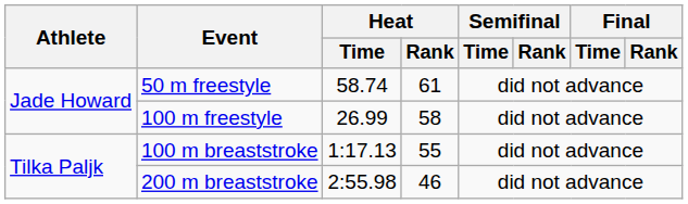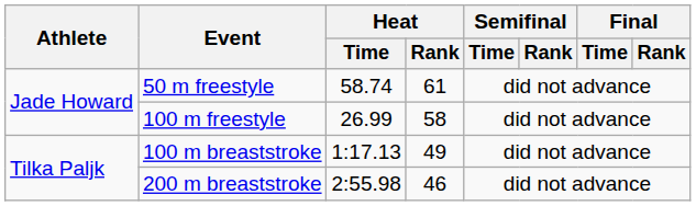100 m breaststroke | Heat / Rank: 55 -> 49
